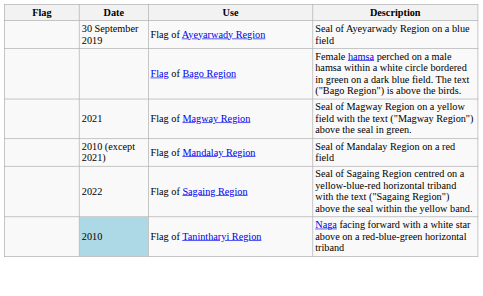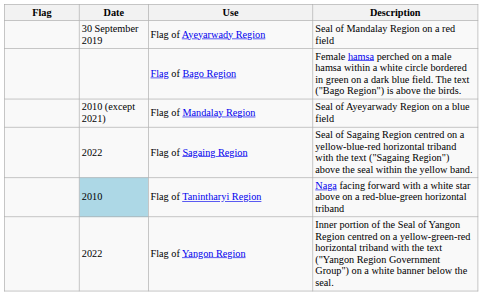Flag of Ayeyarwady Region | Description: Seal of Ayeyarwady Region on a blue field -> Seal of Mandalay Region on a red field
- row: 2021 | Flag of Magway Region | Seal of Magway Region on a yellow field with the text ("Magway Region") above the seal in green.
Flag of Mandalay Region | Description: Seal of Mandalay Region on a red field -> Seal of Ayeyarwady Region on a blue field
+ row: 2022 | Flag of Yangon Region | Inner portion of the Seal of Yangon Region centred on a yellow-green-red horizontal triband with the text ("Yangon Region Government Group") on a white banner below the seal.
